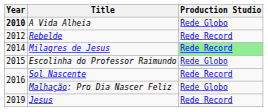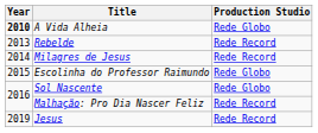Rebelde | Year: 2012 -> 2013
Milagres de Jesus | Production Studio: lightgreen background -> no background
Sol Nascente | Production Studio: Rede Record -> Rede Globo
Malhação: Pro Dia Nascer Feliz | Production Studio: Rede Globo -> Rede Record
